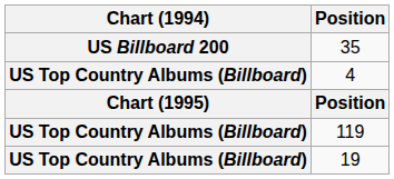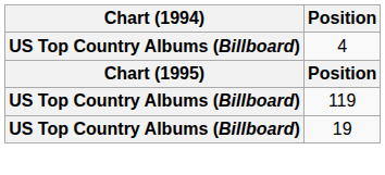- row: US Billboard 200 | 35
